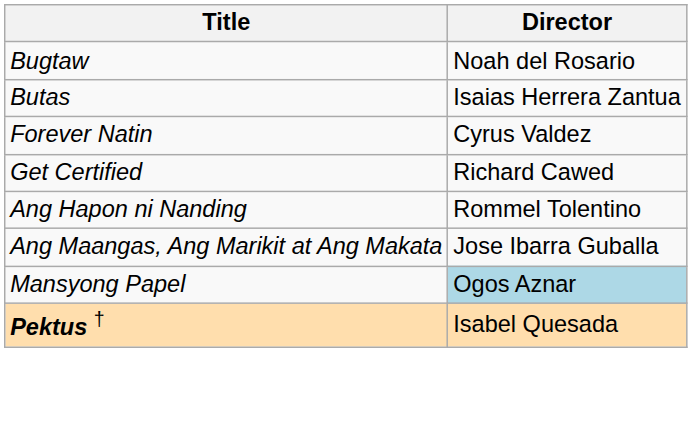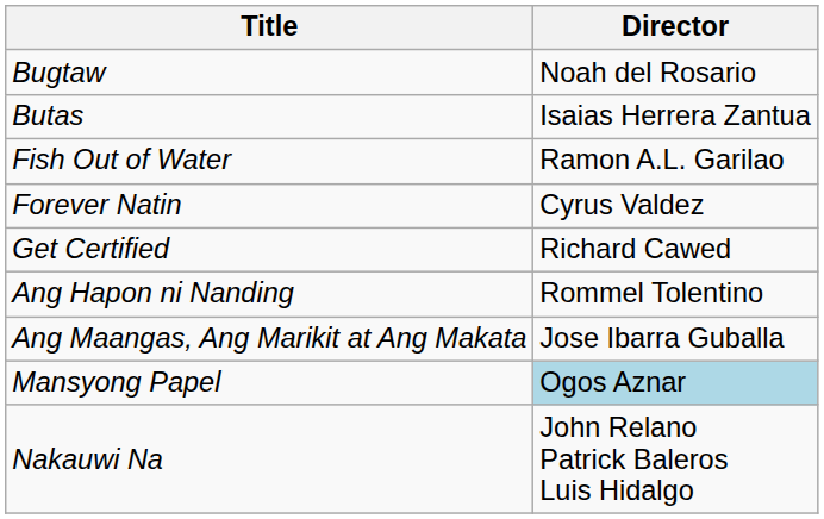+ row: Fish Out of Water | Ramon A.L. Garilao
+ row: Nakauwi Na | John Relano Patrick Baleros Luis Hidalgo
- row: Pektus † | Isabel Quesada
